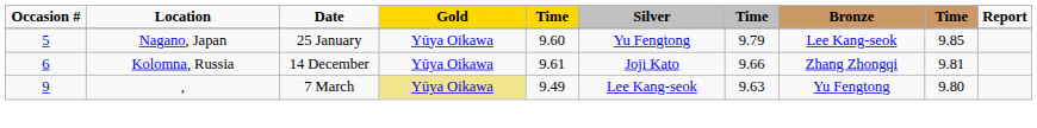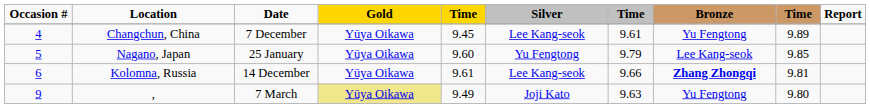+ row: 4 | Changchun, China | 7 December | Yūya Oikawa | 9.45 | Lee Kang-seok | 9.61 | Yu Fengtong | 9.89
Kolomna, Russia | Silver: Joji Kato -> Lee Kang-seok
Kolomna, Russia | Bronze: normal -> bold
, | Silver: Lee Kang-seok -> Joji Kato
